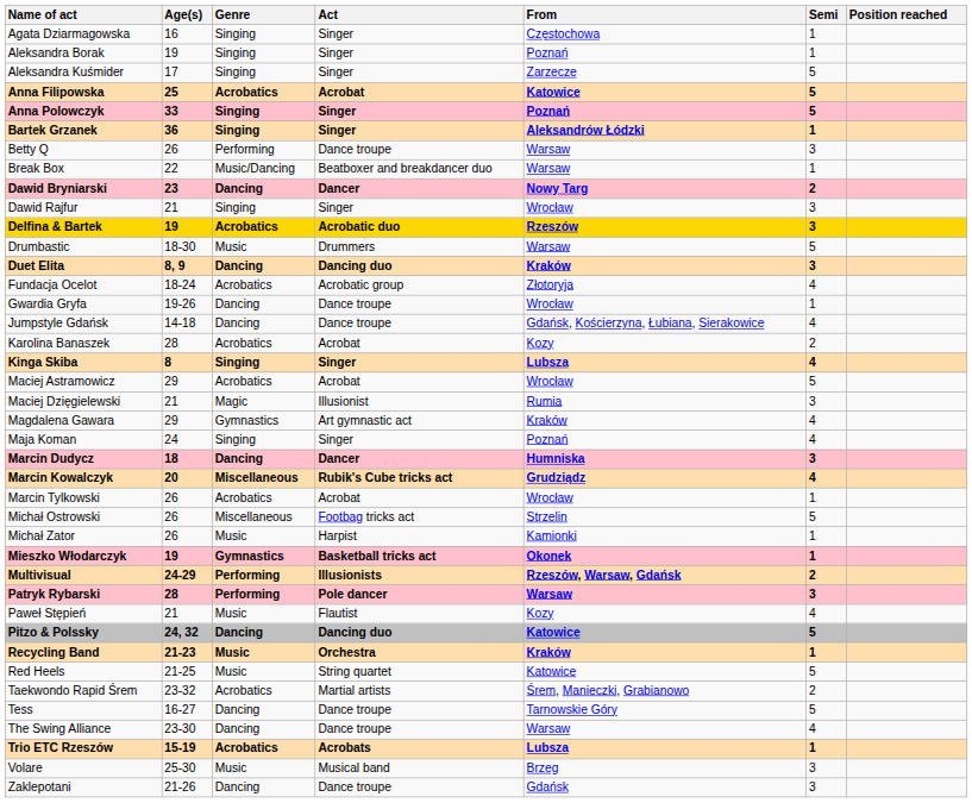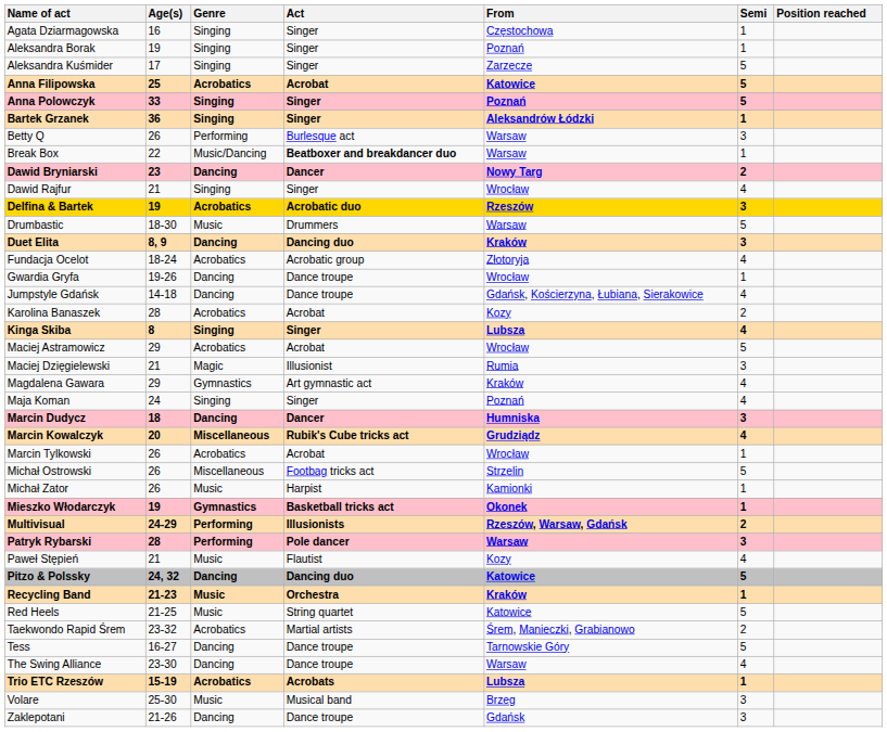Betty Q | Act: Dance troupe -> Burlesque act
Break Box | Act: normal -> bold
Dawid Rajfur | Semi: 3 -> 4
